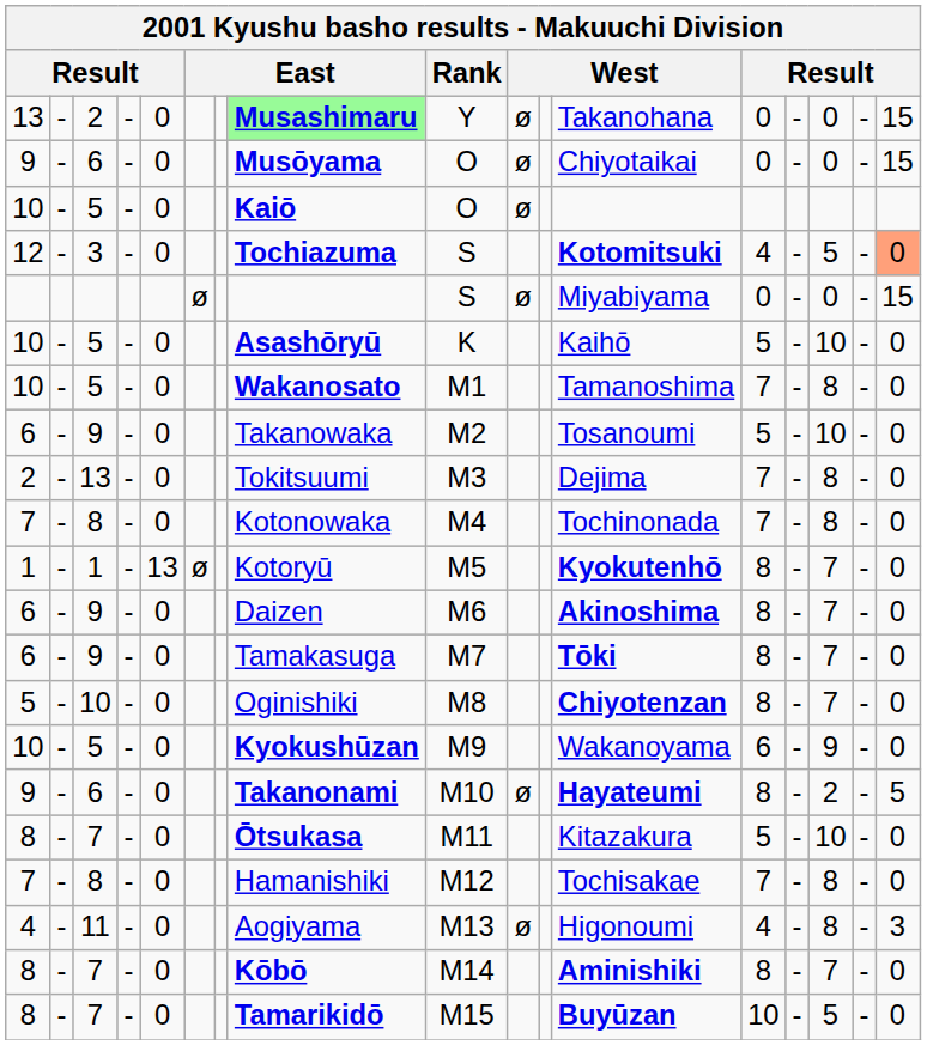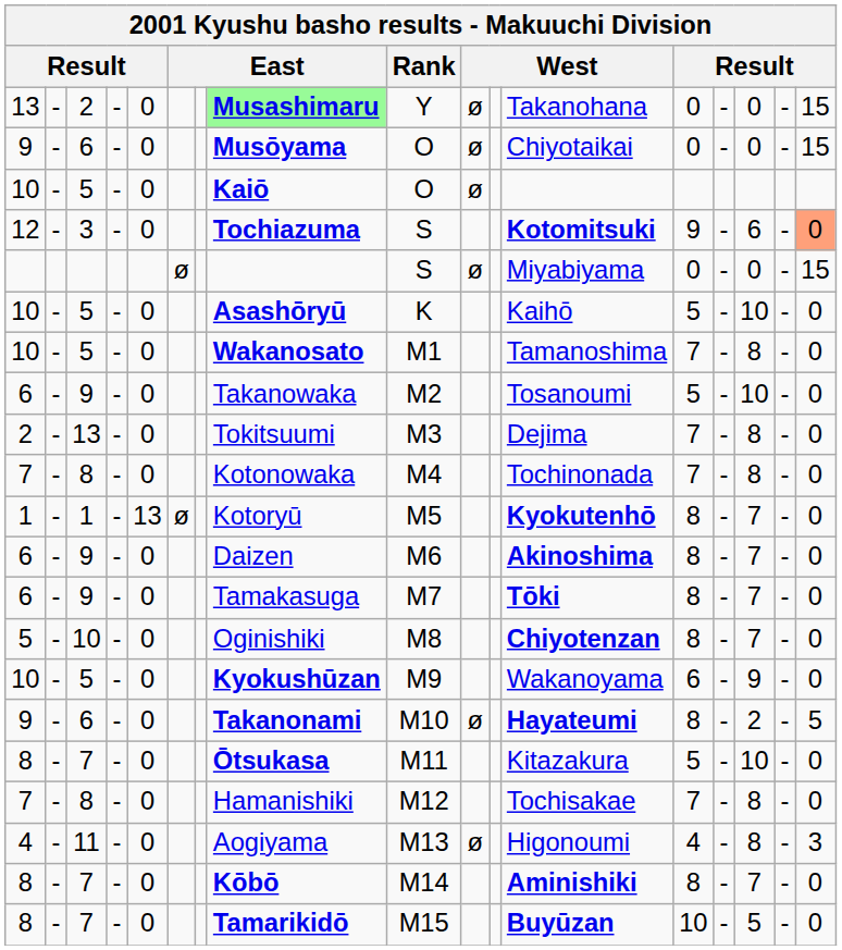12 | column 13: 4 -> 9
12 | column 15: 5 -> 6
